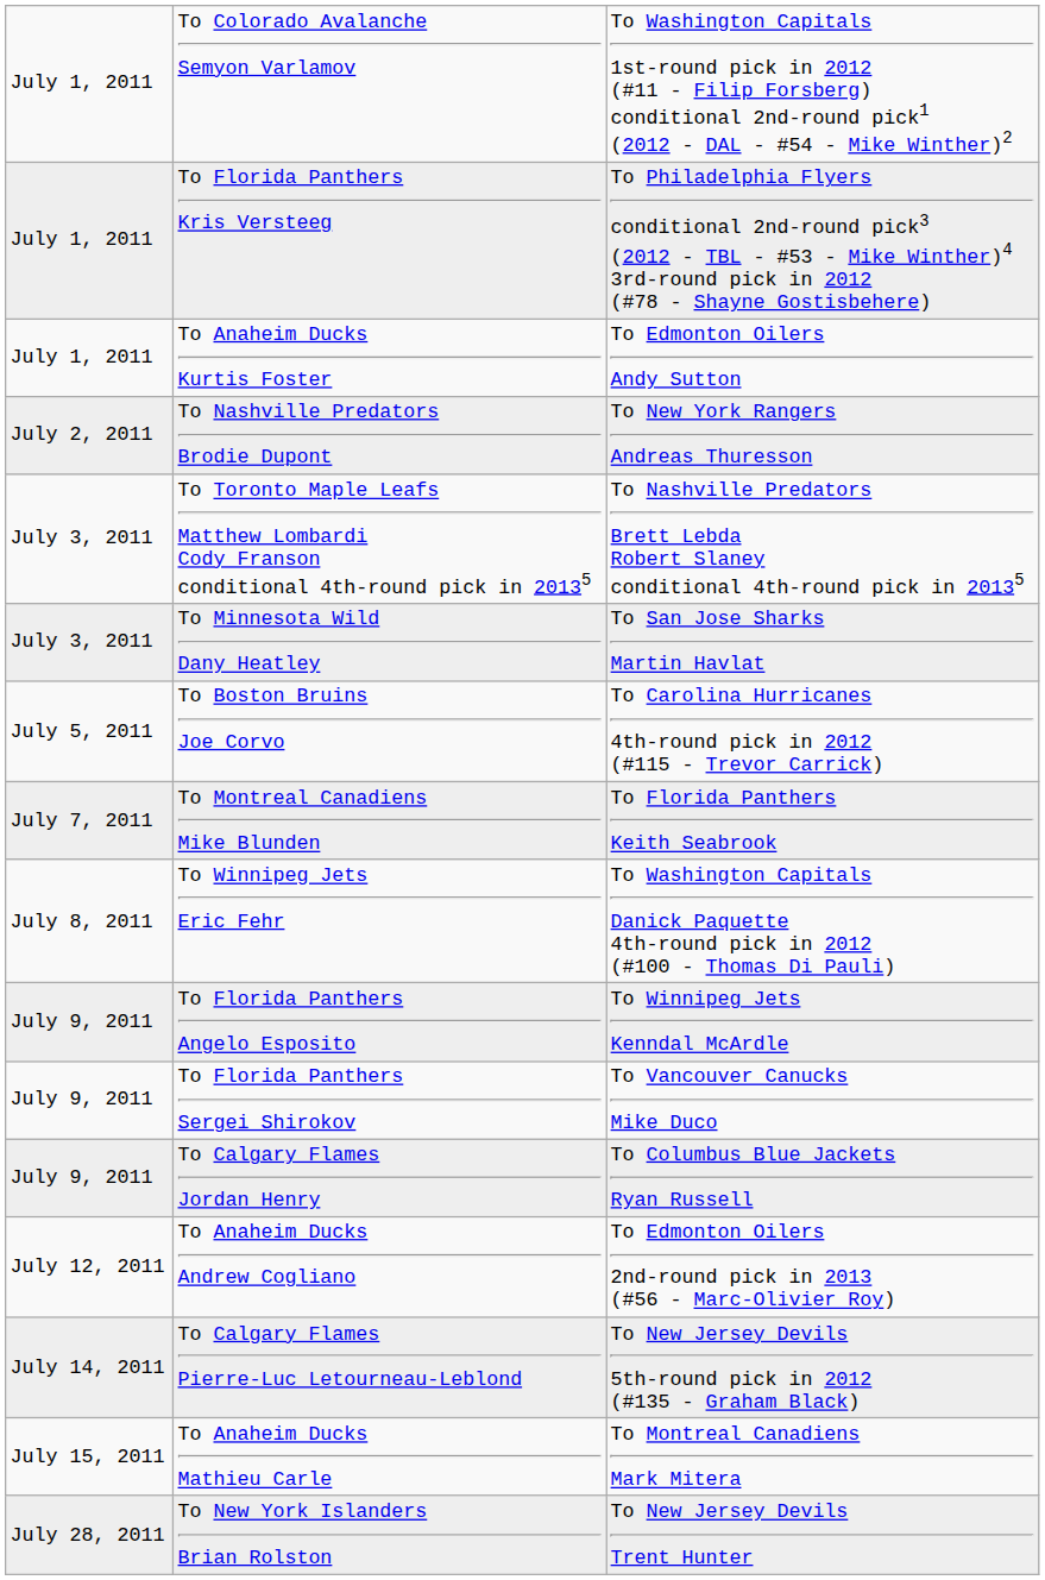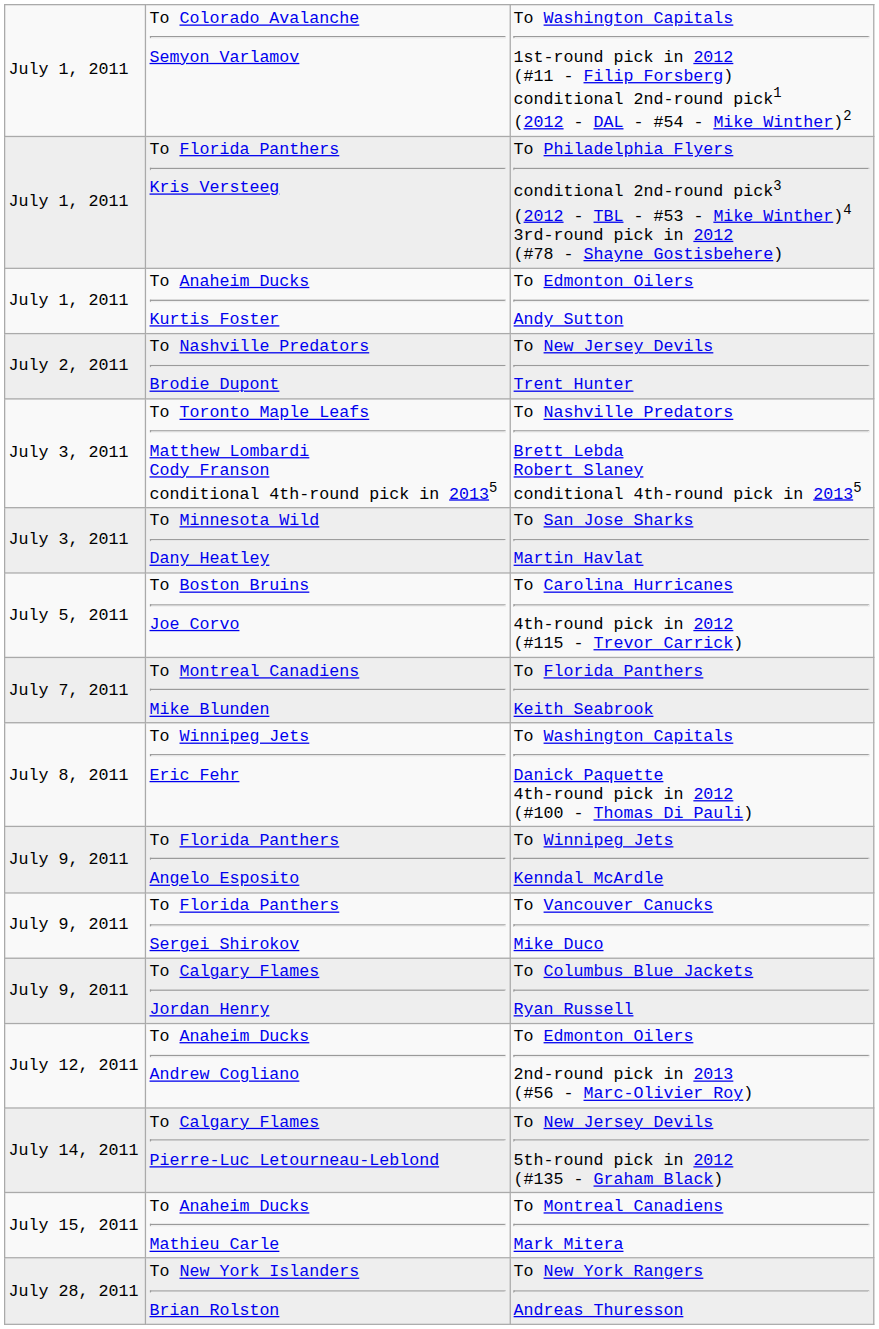To Nashville Predators Brodie Dupont | column 3: To New York Rangers Andreas Thuresson -> To New Jersey Devils Trent Hunter
To New York Islanders Brian Rolston | column 3: To New Jersey Devils Trent Hunter -> To New York Rangers Andreas Thuresson
